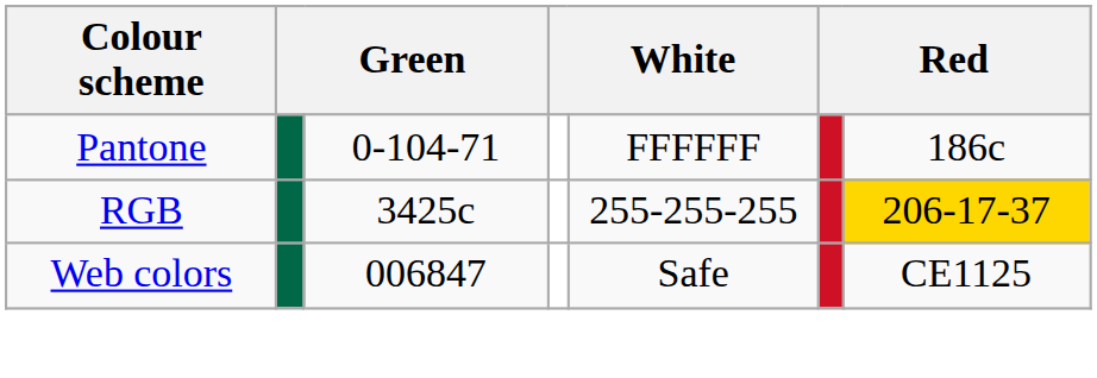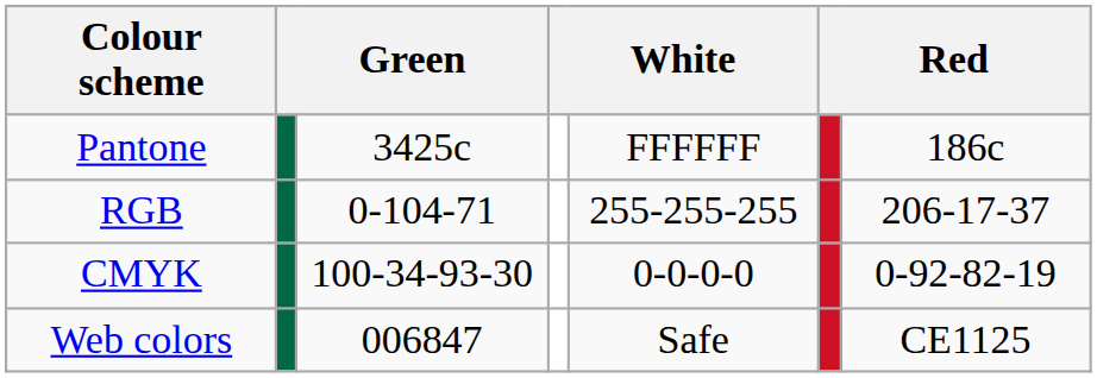Pantone | column 3: 0-104-71 -> 3425c
RGB | column 3: 3425c -> 0-104-71
RGB | column 7: gold background -> no background
+ row: CMYK | 100-34-93-30 | 0-0-0-0 | 0-92-82-19
